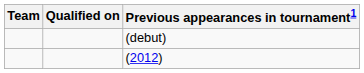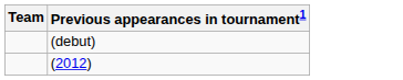- column: Qualified on
